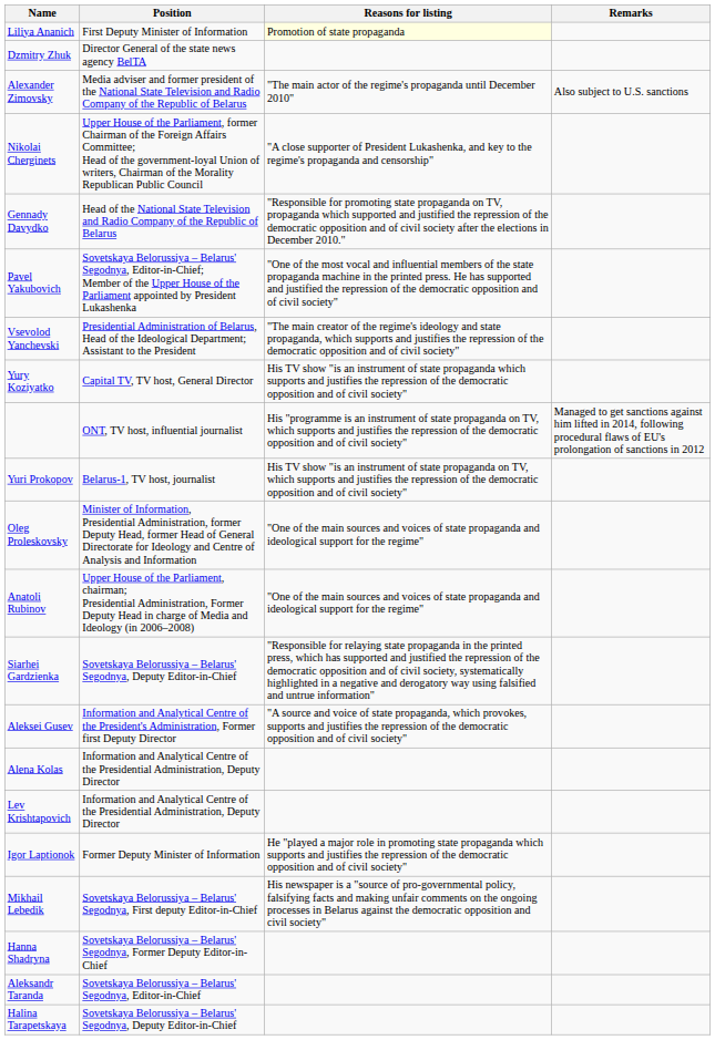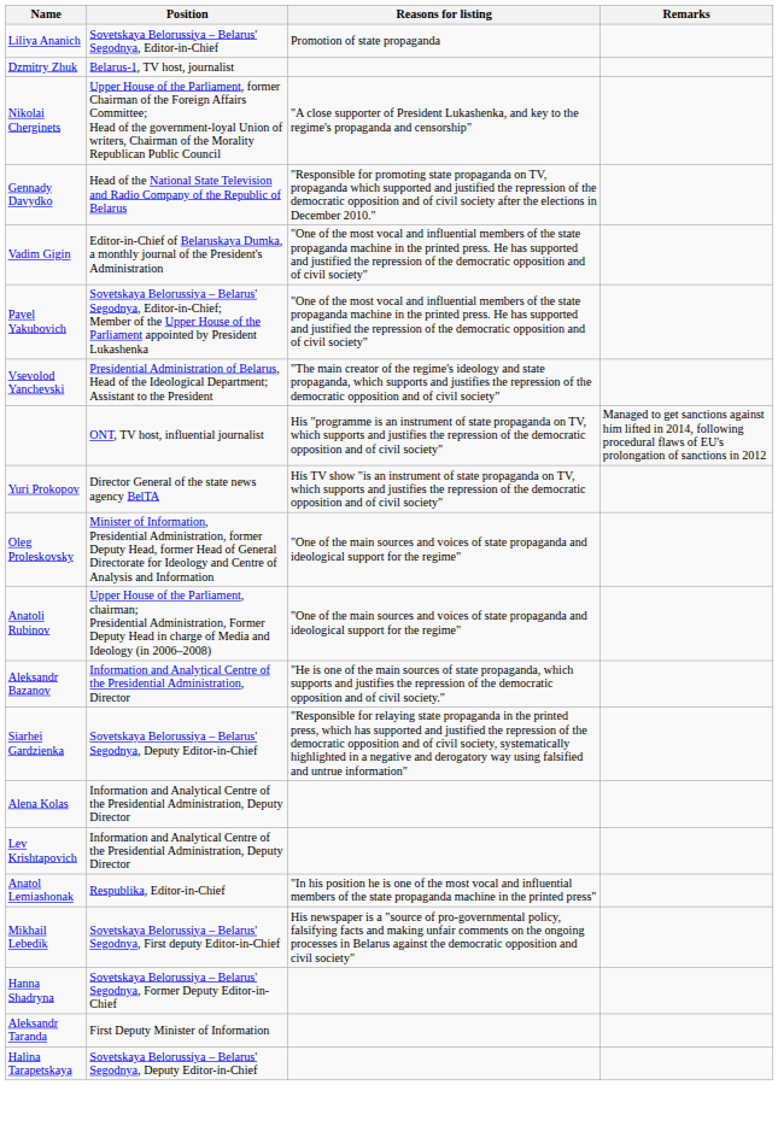Liliya Ananich | Position: First Deputy Minister of Information -> Sovetskaya Belorussiya – Belarus' Segodnya, Editor-in-Chief
Liliya Ananich | Reasons for listing: lightyellow background -> no background
Dzmitry Zhuk | Position: Director General of the state news agency BelTA -> Belarus-1, TV host, journalist
- row: Alexander Zimovsky | Media adviser and former president of the National State Television and Radio Company of the Republic of Belarus | "The main actor of the regime's propaganda until December 2010" | Also subject to U.S. sanctions
+ row: Vadim Gigin | Editor-in-Chief of Belaruskaya Dumka, a monthly journal of the President's Administration | "One of the most vocal and influential members of the state propaganda machine in the printed press. He has supported and justified the repression of the democratic opposition and of civil society"
- row: Yury Koziyatko | Capital TV, TV host, General Director | His TV show "is an instrument of state propaganda which supports and justifies the repression of the democratic opposition and of civil society"
Yuri Prokopov | Position: Belarus-1, TV host, journalist -> Director General of the state news agency BelTA
+ row: Aleksandr Bazanov | Information and Analytical Centre of the Presidential Administration, Director | "He is one of the main sources of state propaganda, which supports and justifies the repression of the democratic opposition and of civil society."
- row: Aleksei Gusev | Information and Analytical Centre of the President's Administration, Former first Deputy Director | "A source and voice of state propaganda, which provokes, supports and justifies the repression of the democratic opposition and of civil society"
- row: Igor Laptionok | Former Deputy Minister of Information | He "played a major role in promoting state propaganda which supports and justifies the repression of the democratic opposition and of civil society"
+ row: Anatol Lemiashonak | Respublika, Editor-in-Chief | "In his position he is one of the most vocal and influential members of the state propaganda machine in the printed press"
Aleksandr Taranda | Position: Sovetskaya Belorussiya – Belarus' Segodnya, Editor-in-Chief -> First Deputy Minister of Information
